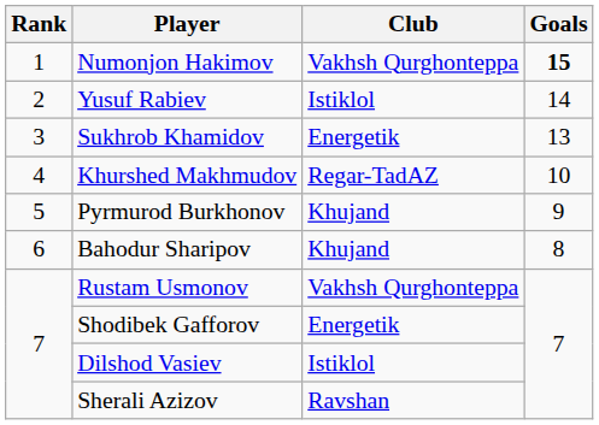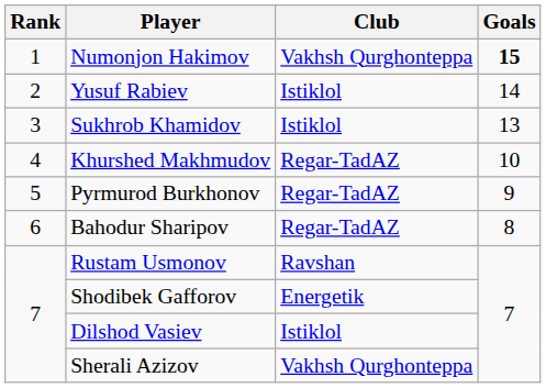Sukhrob Khamidov | Club: Energetik -> Istiklol
Pyrmurod Burkhonov | Club: Khujand -> Regar-TadAZ
Bahodur Sharipov | Club: Khujand -> Regar-TadAZ
Rustam Usmonov | Club: Vakhsh Qurghonteppa -> Ravshan
Sherali Azizov | Club: Ravshan -> Vakhsh Qurghonteppa
